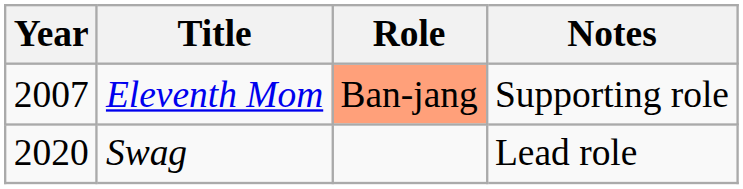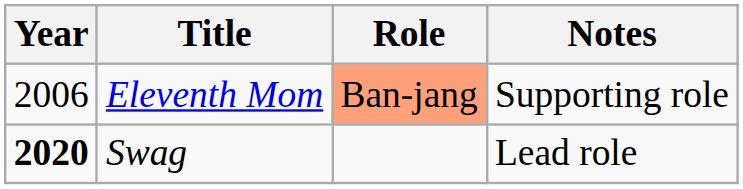Eleventh Mom | Year: 2007 -> 2006
Swag | Year: normal -> bold
